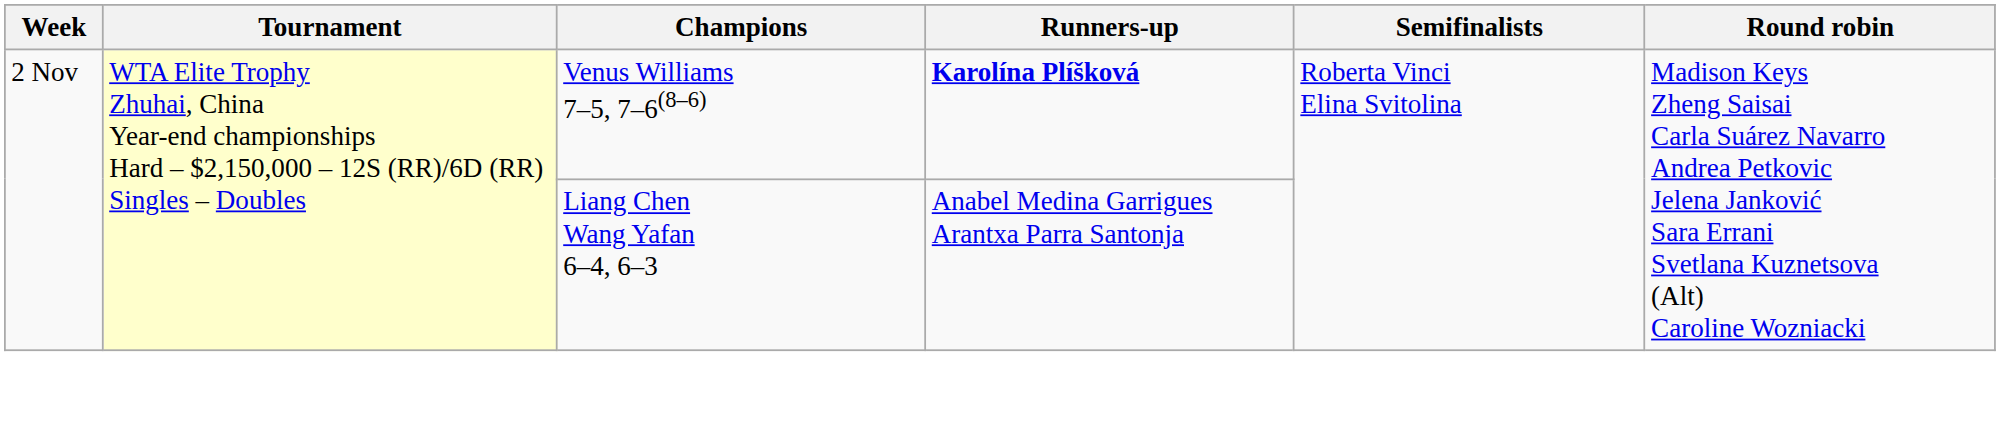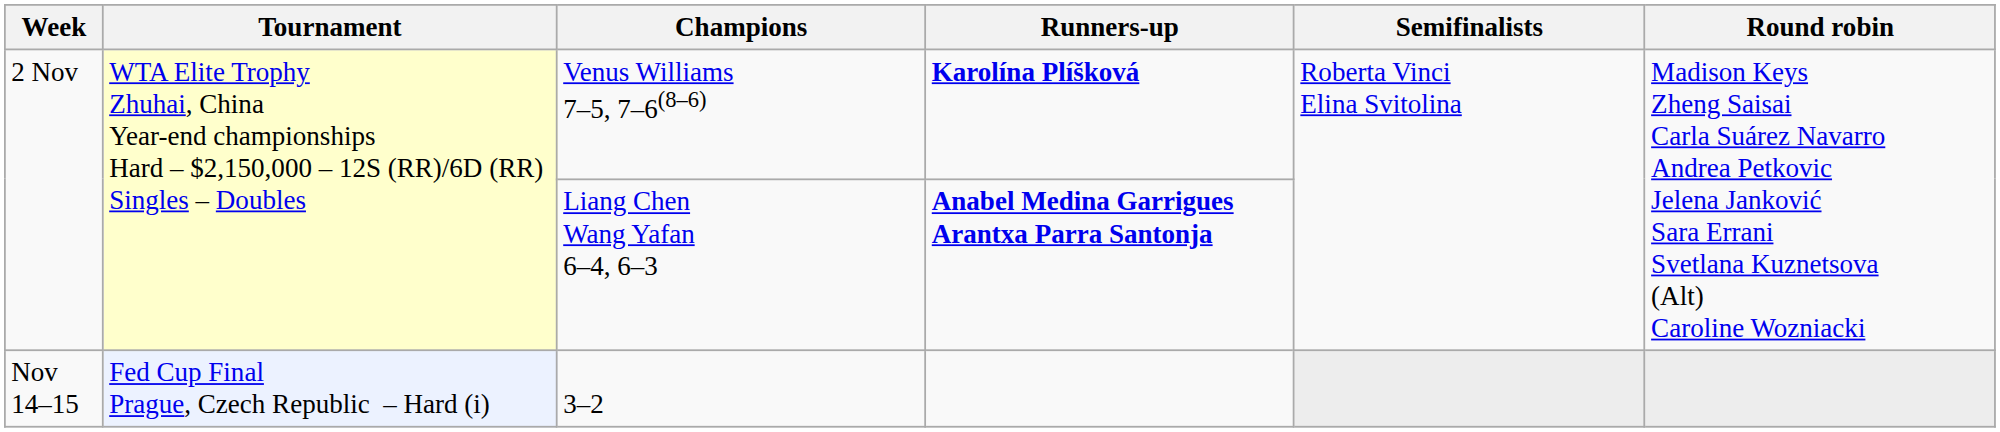Liang Chen Wang Yafan 6–4, 6–3 | Runners-up: normal -> bold
+ row: Nov 14–15 | Fed Cup Final Prague, Czech Republic – Hard (i) | 3–2
